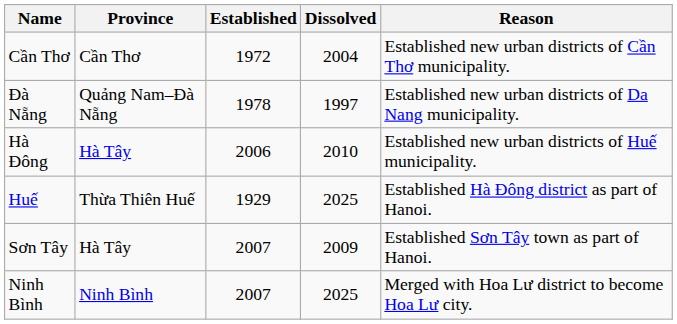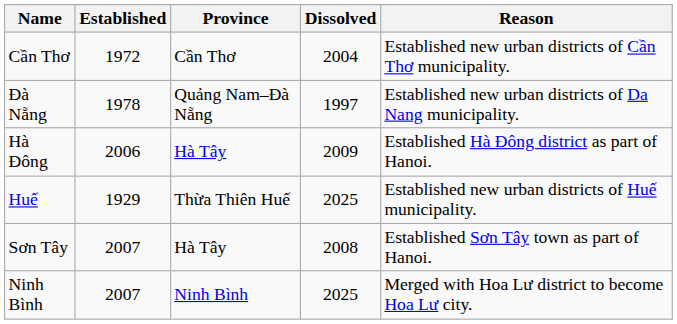columns swapped: Province <-> Established
Hà Đông | Dissolved: 2010 -> 2009
Hà Đông | Reason: Established new urban districts of Huế municipality. -> Established Hà Đông district as part of Hanoi.
Huế | Reason: Established Hà Đông district as part of Hanoi. -> Established new urban districts of Huế municipality.
Sơn Tây | Dissolved: 2009 -> 2008
